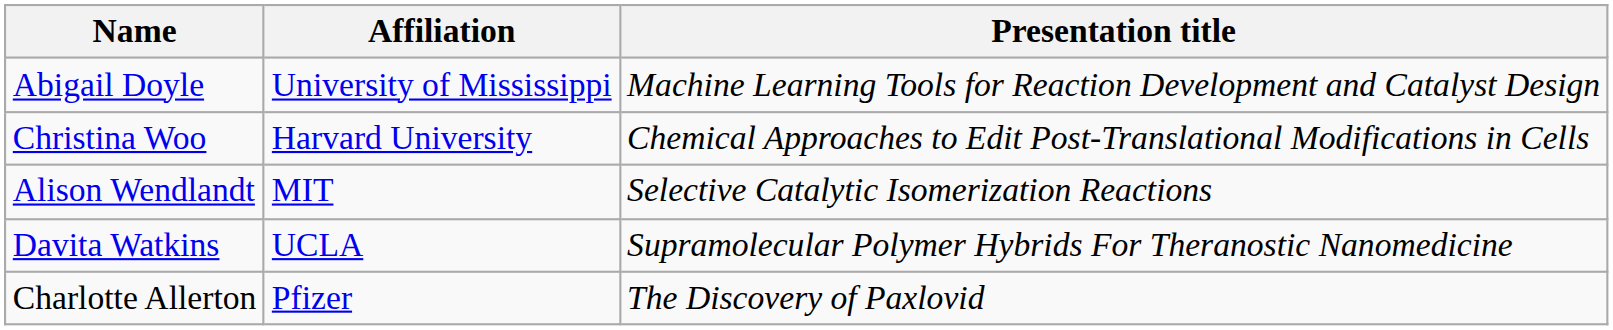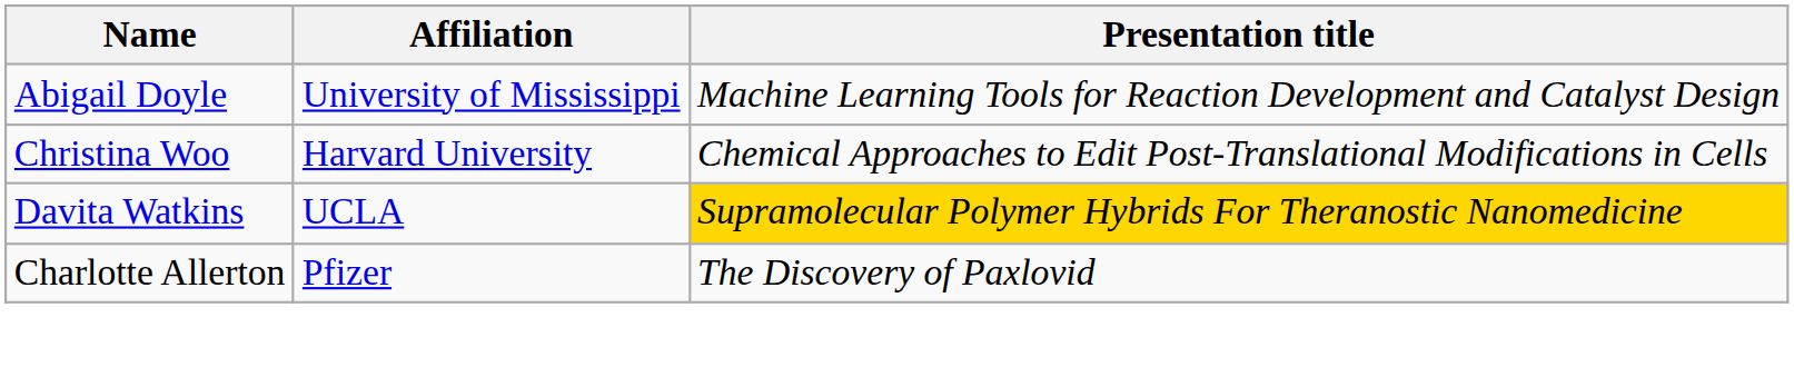- row: Alison Wendlandt | MIT | Selective Catalytic Isomerization Reactions
Davita Watkins | Presentation title: no background -> gold background
